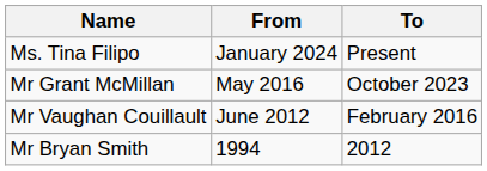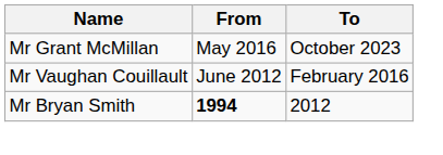- row: Ms. Tina Filipo | January 2024 | Present
Mr Bryan Smith | From: normal -> bold
